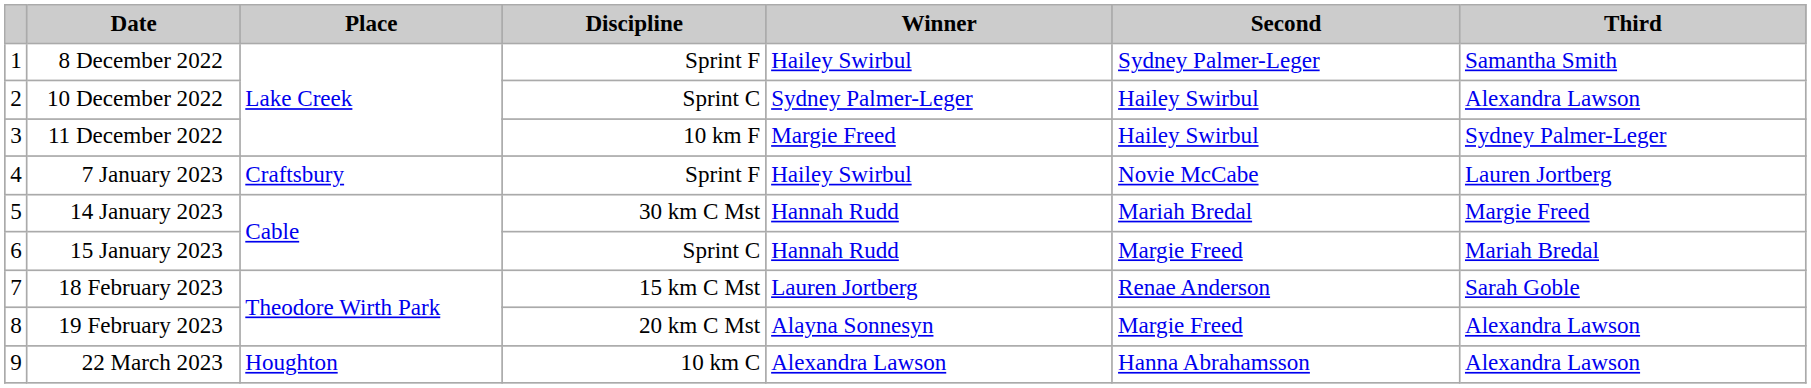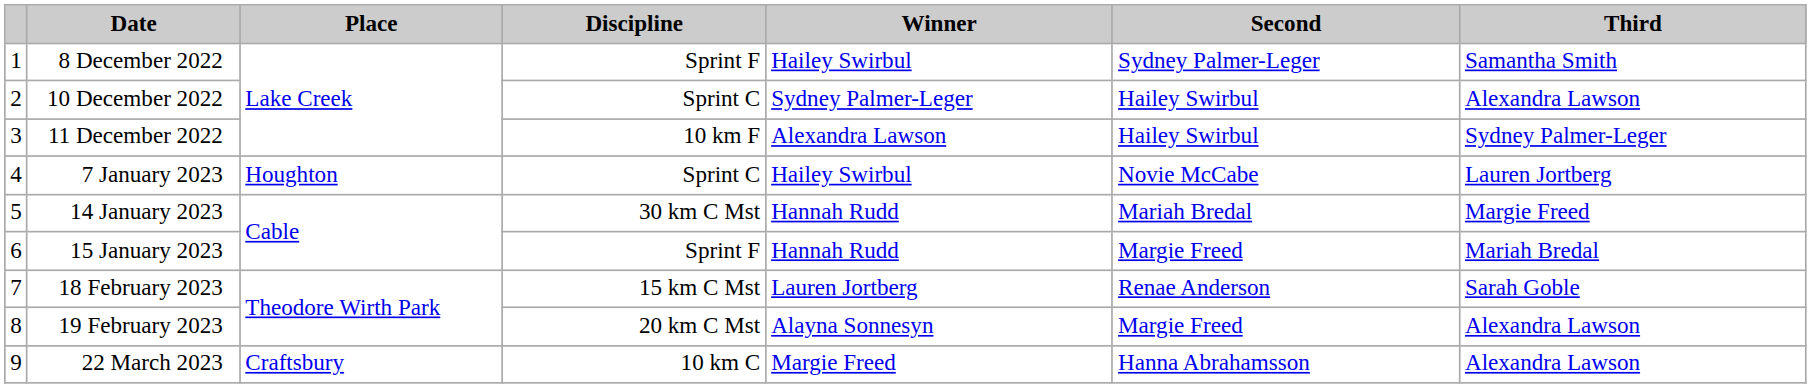11 December 2022 | Winner: Margie Freed -> Alexandra Lawson
7 January 2023 | Place: Craftsbury -> Houghton
7 January 2023 | Discipline: Sprint F -> Sprint C
15 January 2023 | Discipline: Sprint C -> Sprint F
22 March 2023 | Place: Houghton -> Craftsbury
22 March 2023 | Winner: Alexandra Lawson -> Margie Freed
